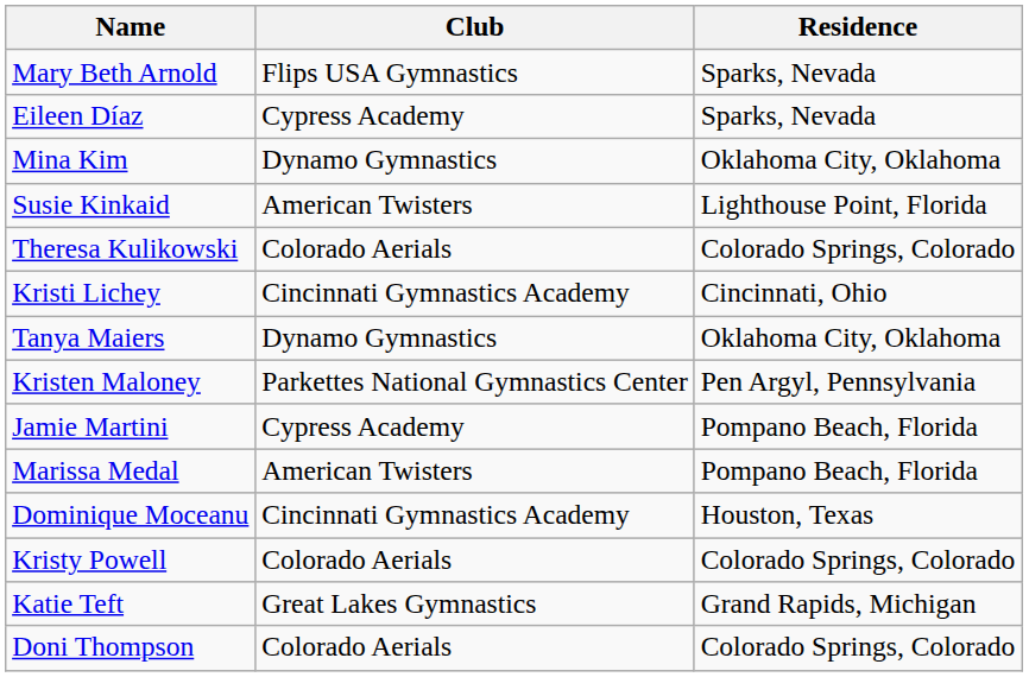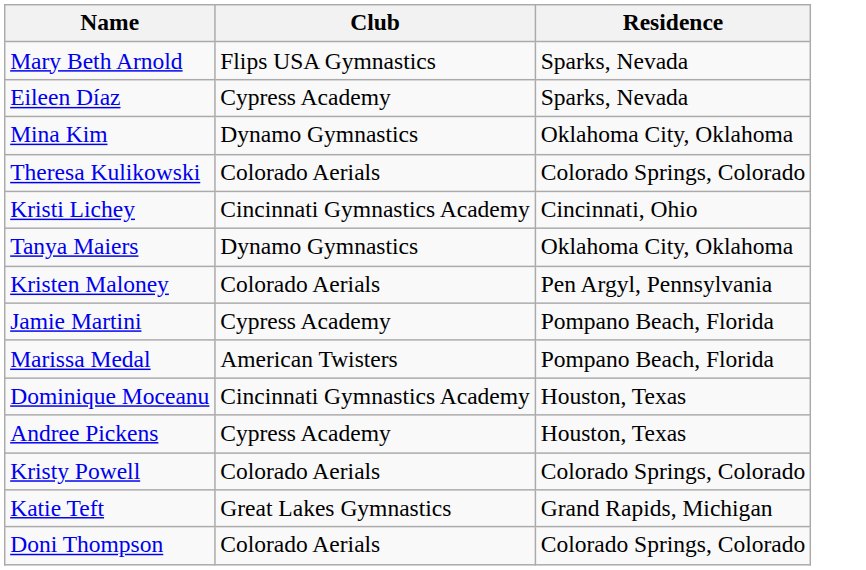- row: Susie Kinkaid | American Twisters | Lighthouse Point, Florida
Kristen Maloney | Club: Parkettes National Gymnastics Center -> Colorado Aerials
+ row: Andree Pickens | Cypress Academy | Houston, Texas
